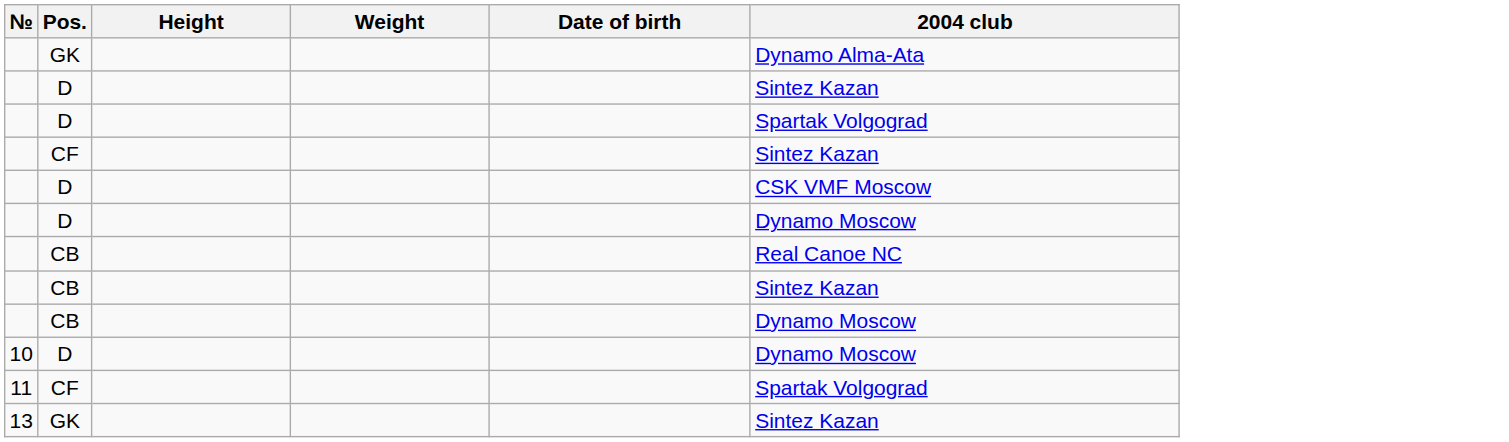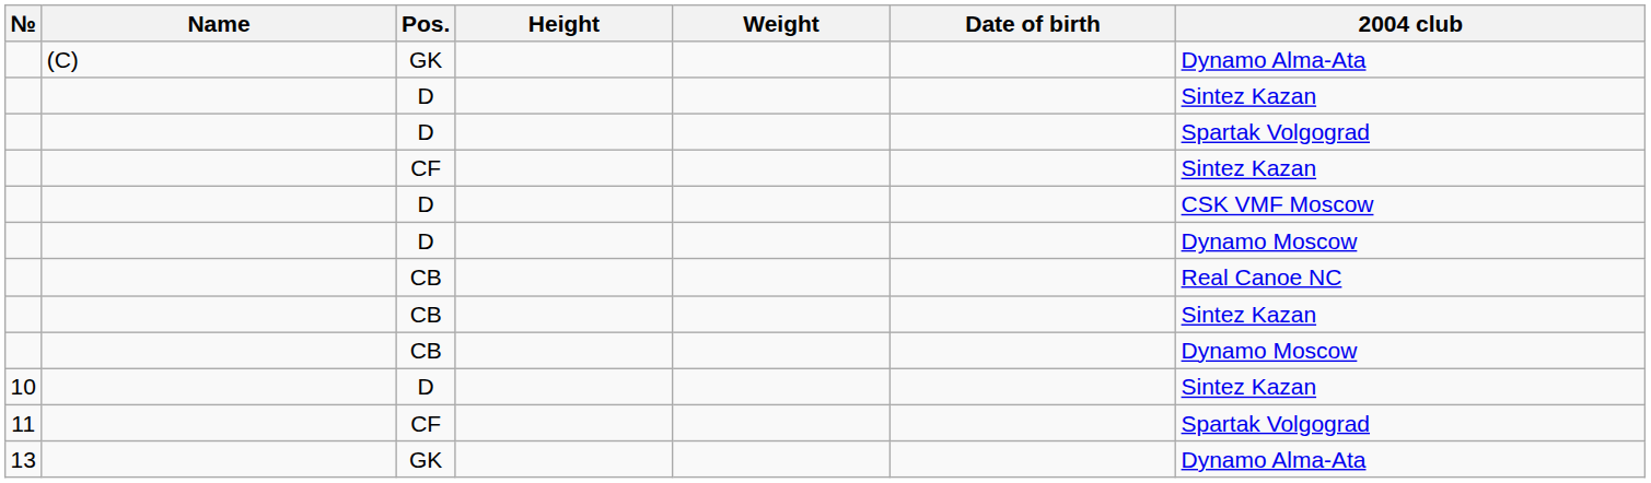+ column: Name | (C)
10 | 2004 club: Dynamo Moscow -> Sintez Kazan
13 | 2004 club: Sintez Kazan -> Dynamo Alma-Ata
